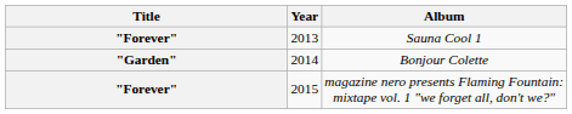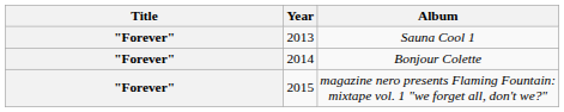Bonjour Colette | Title: "Garden" -> "Forever"
